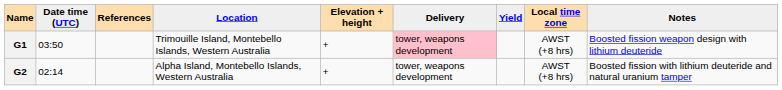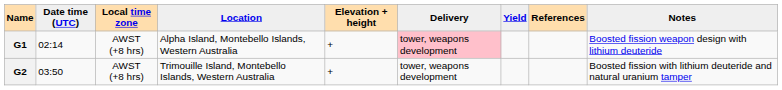columns swapped: Local time zone <-> References
G1 | Date time (UTC): 03:50 -> 02:14
G1 | Location: Trimouille Island, Montebello Islands, Western Australia -> Alpha Island, Montebello Islands, Western Australia
G2 | Date time (UTC): 02:14 -> 03:50
G2 | Location: Alpha Island, Montebello Islands, Western Australia -> Trimouille Island, Montebello Islands, Western Australia
